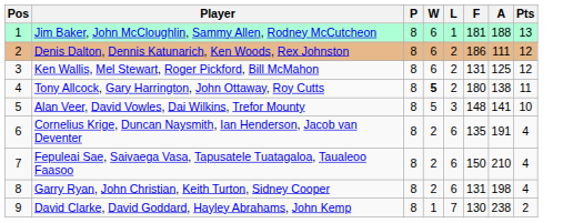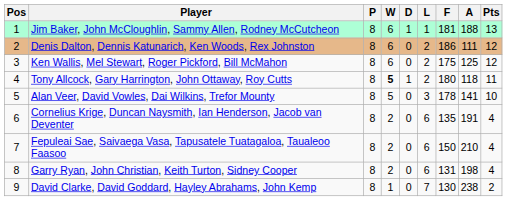+ column: D | 1 | 0 | 0 | 1 | 0 | 0 | 0 | 0 | 0
Ken Wallis, Mel Stewart, Roger Pickford, Bill McMahon | F: 131 -> 175
Tony Allcock, Gary Harrington, John Ottaway, Roy Cutts | A: 138 -> 118
Alan Veer, David Vowles, Dai Wilkins, Trefor Mounty | F: 148 -> 178
